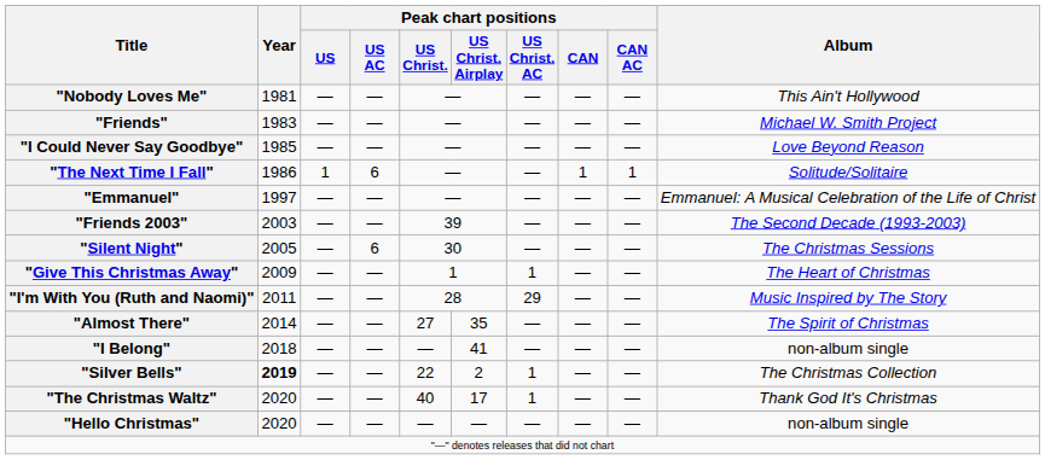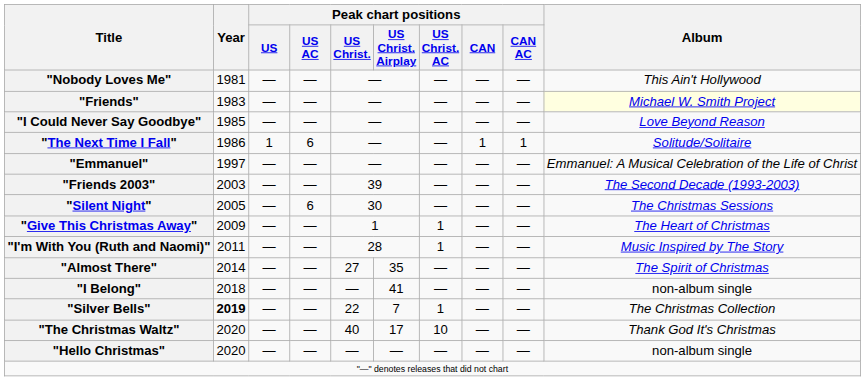"Friends" | Album: no background -> lightyellow background
"I'm With You (Ruth and Naomi)" | Peak chart positions / US Christ. AC: 29 -> 1
"Silver Bells" | Peak chart positions / US Christ. Airplay: 2 -> 7
"The Christmas Waltz" | Peak chart positions / US Christ. AC: 1 -> 10
